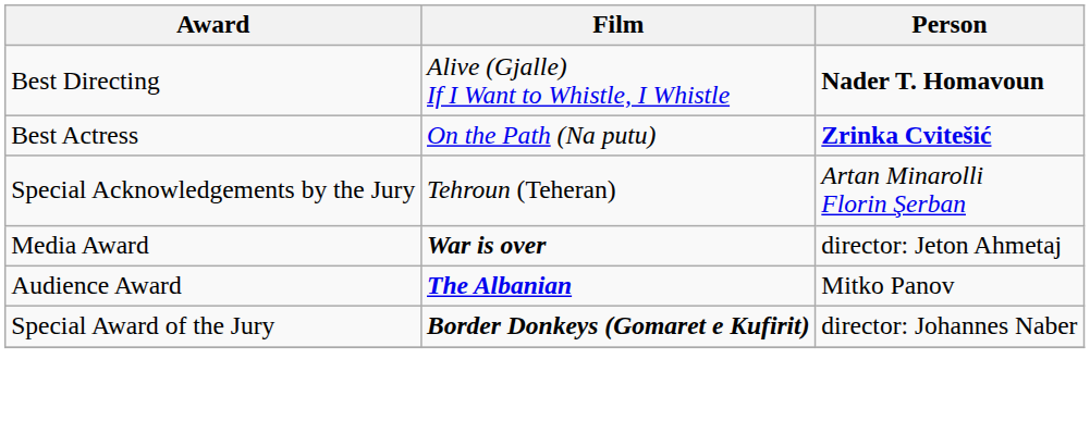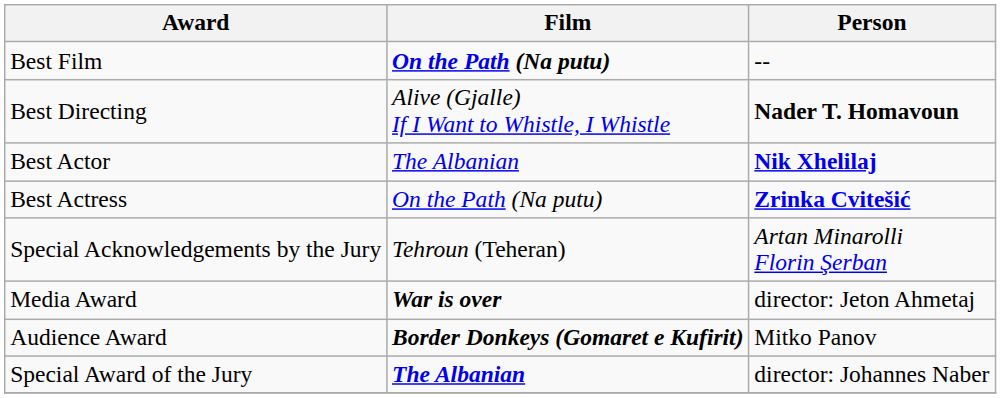+ row: Best Film | On the Path (Na putu) | --
+ row: Best Actor | The Albanian | Nik Xhelilaj
Audience Award | Film: The Albanian -> Border Donkeys (Gomaret e Kufirit)
Special Award of the Jury | Film: Border Donkeys (Gomaret e Kufirit) -> The Albanian
